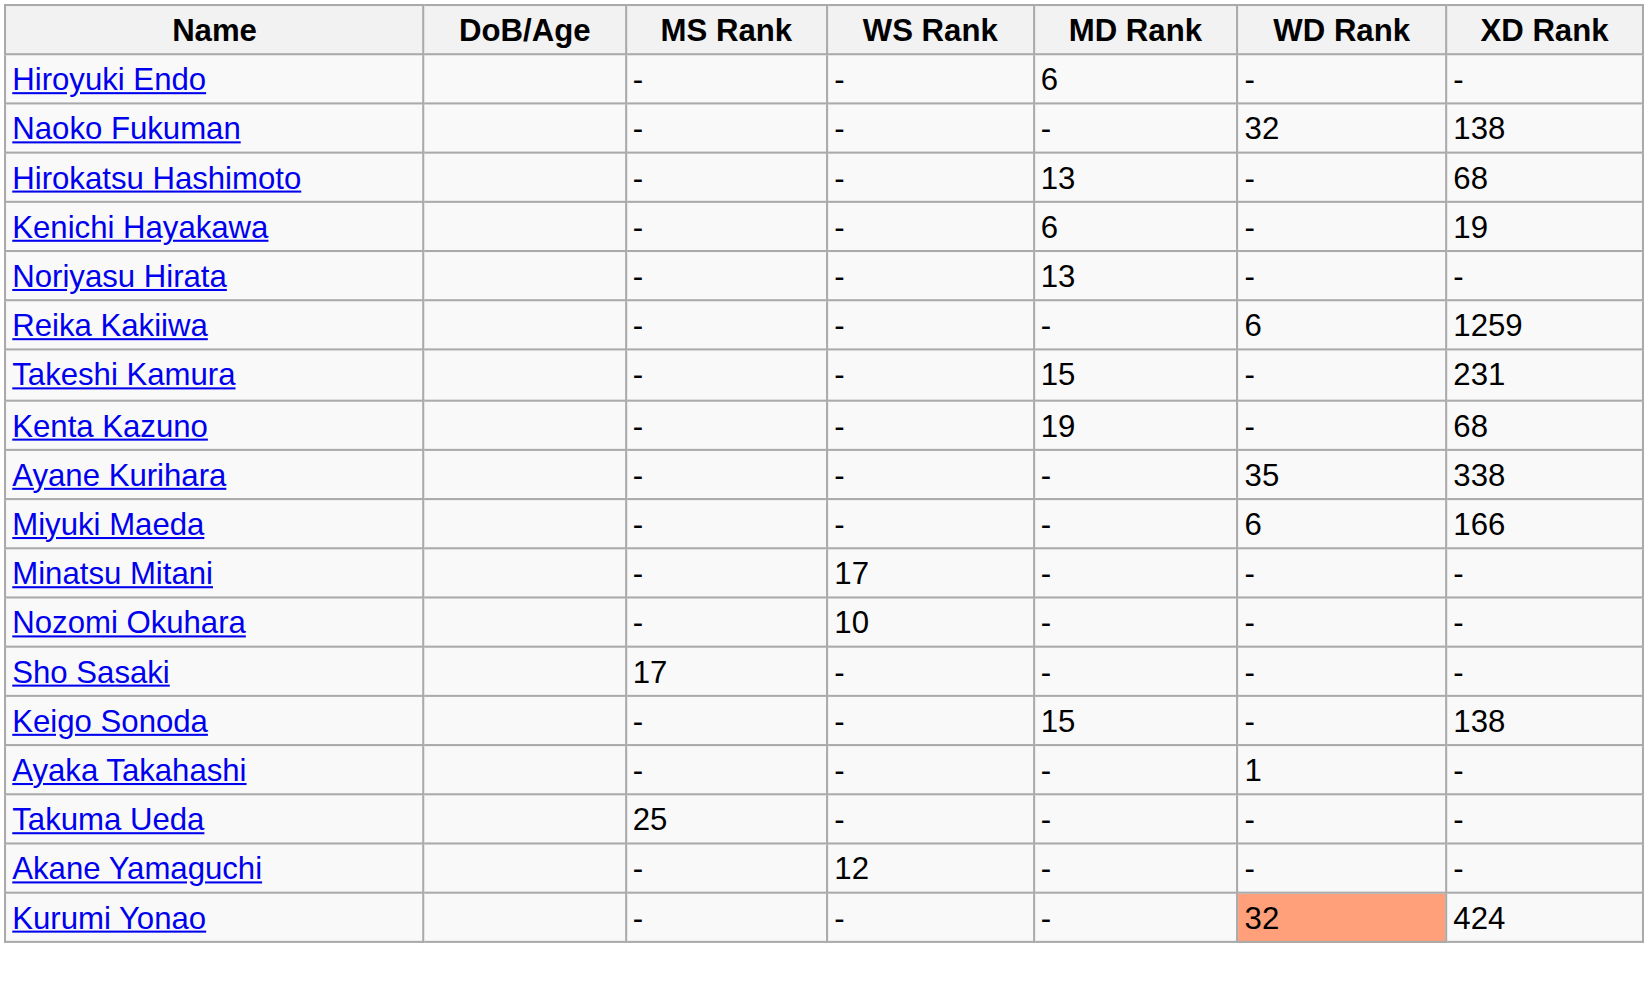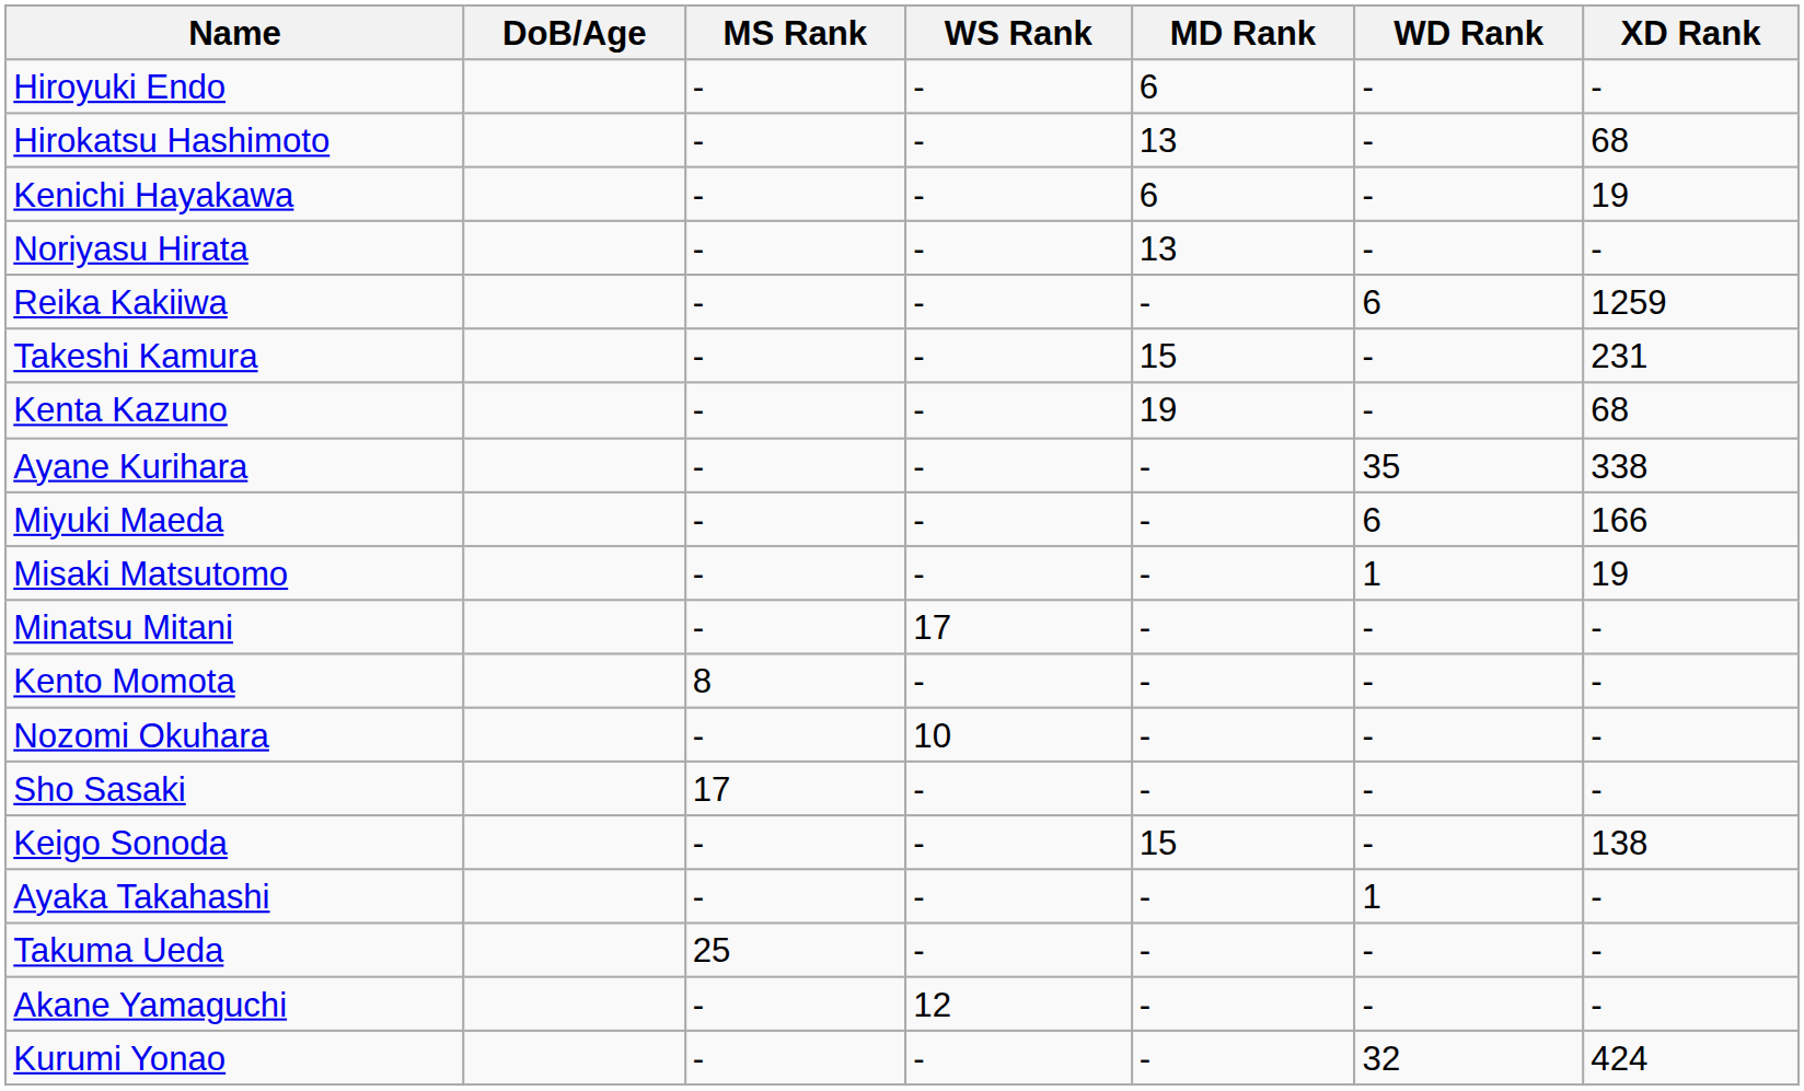- row: Naoko Fukuman | - | - | - | 32 | 138
+ row: Misaki Matsutomo | - | - | - | 1 | 19
+ row: Kento Momota | 8 | - | - | - | -
Kurumi Yonao | WD Rank: lightsalmon background -> no background
